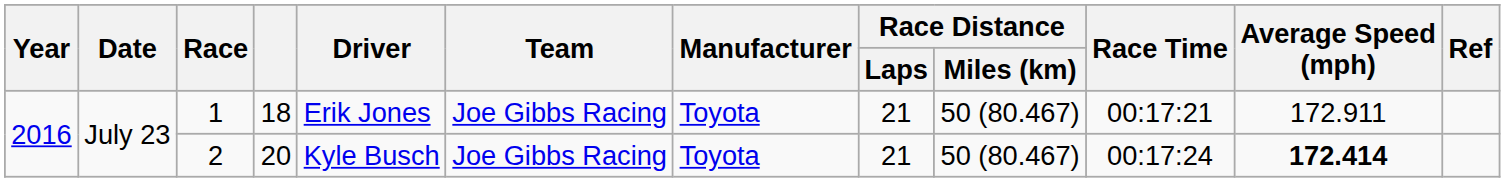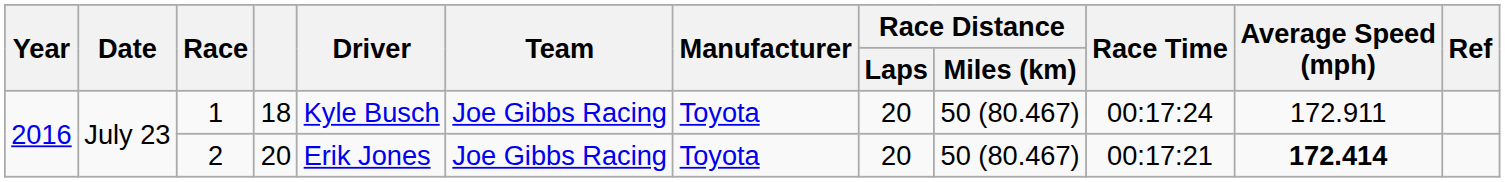1 | Driver: Erik Jones -> Kyle Busch
1 | Race Distance / Laps: 21 -> 20
1 | Race Time: 00:17:21 -> 00:17:24
2 | Driver: Kyle Busch -> Erik Jones
2 | Race Distance / Laps: 21 -> 20
2 | Race Time: 00:17:24 -> 00:17:21
